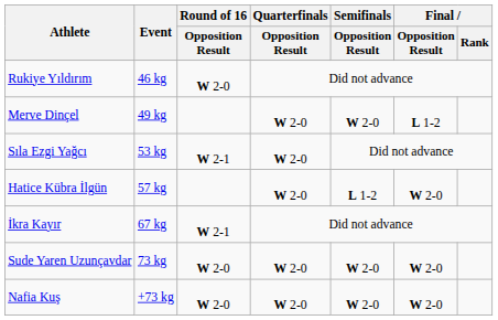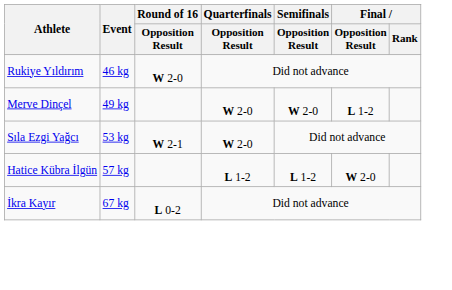Hatice Kübra İlgün | Quarterfinals / Opposition Result: W 2-0 -> L 1-2
İkra Kayır | Round of 16 / Opposition Result: W 2-1 -> L 0-2
- row: Sude Yaren Uzunçavdar | 73 kg | W 2-0 | W 2-0 | W 2-0 | W 2-0
- row: Nafia Kuş | +73 kg | W 2-0 | W 2-0 | W 2-0 | W 2-0
